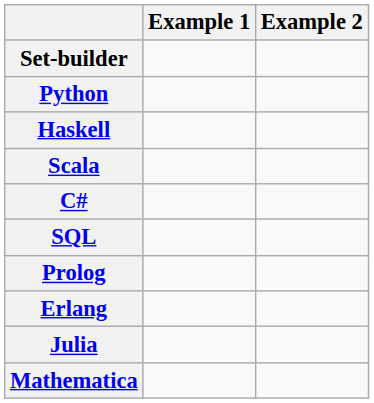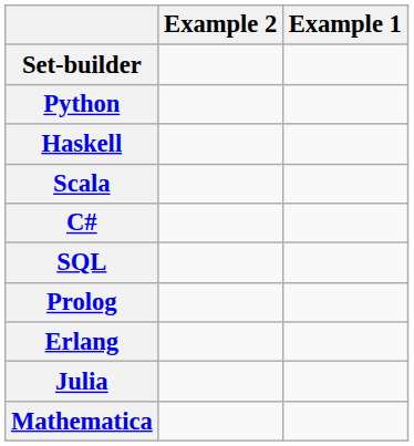columns swapped: Example 1 <-> Example 2
